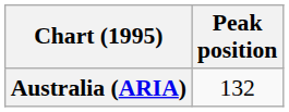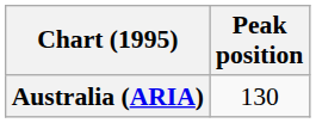Australia (ARIA) | Peak position: 132 -> 130
